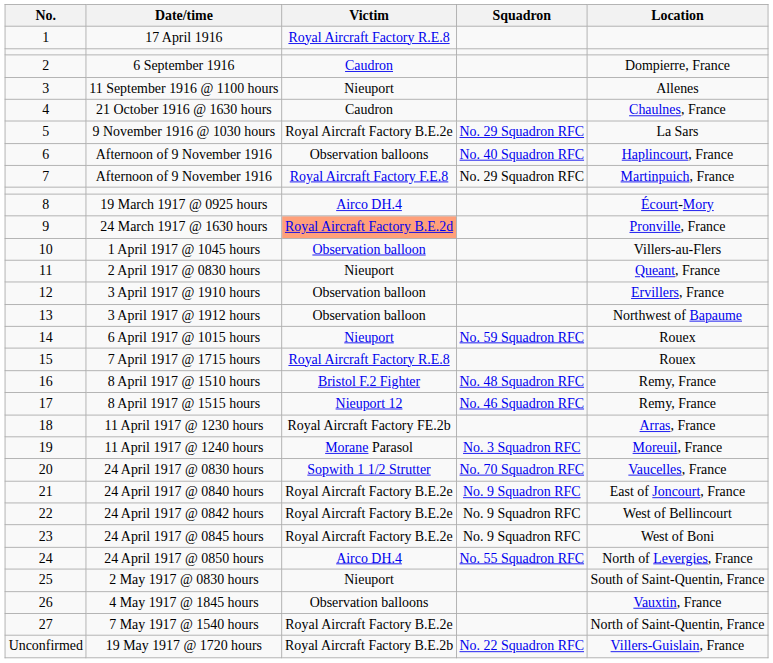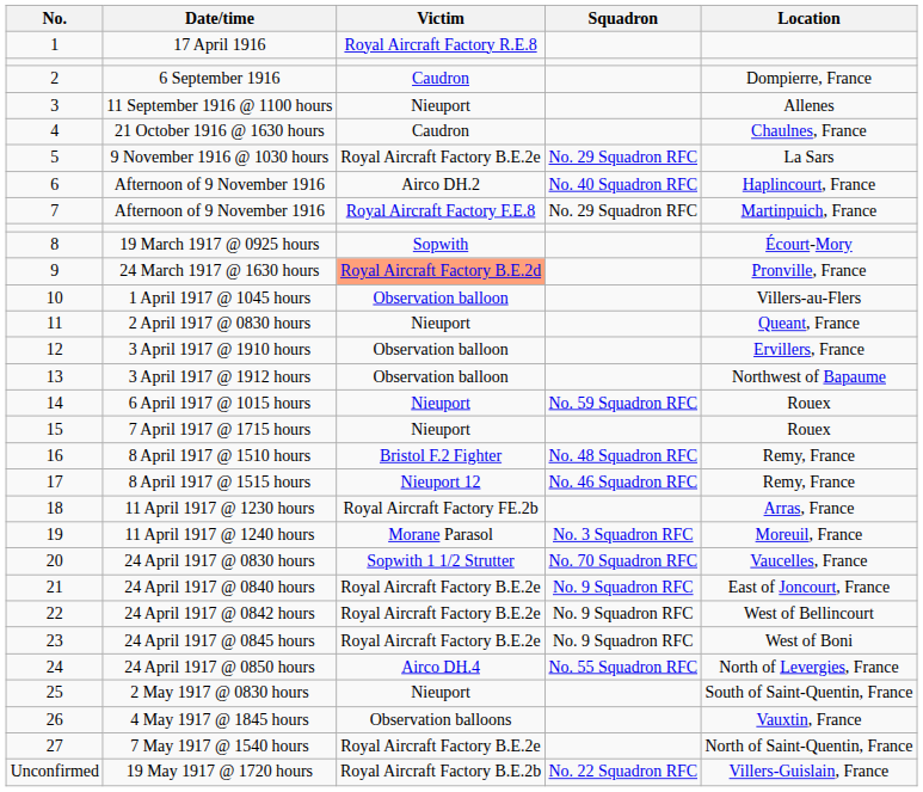6 / Afternoon of 9 November 1916 | Victim: Observation balloons -> Airco DH.2
19 March 1917 @ 0925 hours | Victim: Airco DH.4 -> Sopwith
7 April 1917 @ 1715 hours | Victim: Royal Aircraft Factory R.E.8 -> Nieuport
